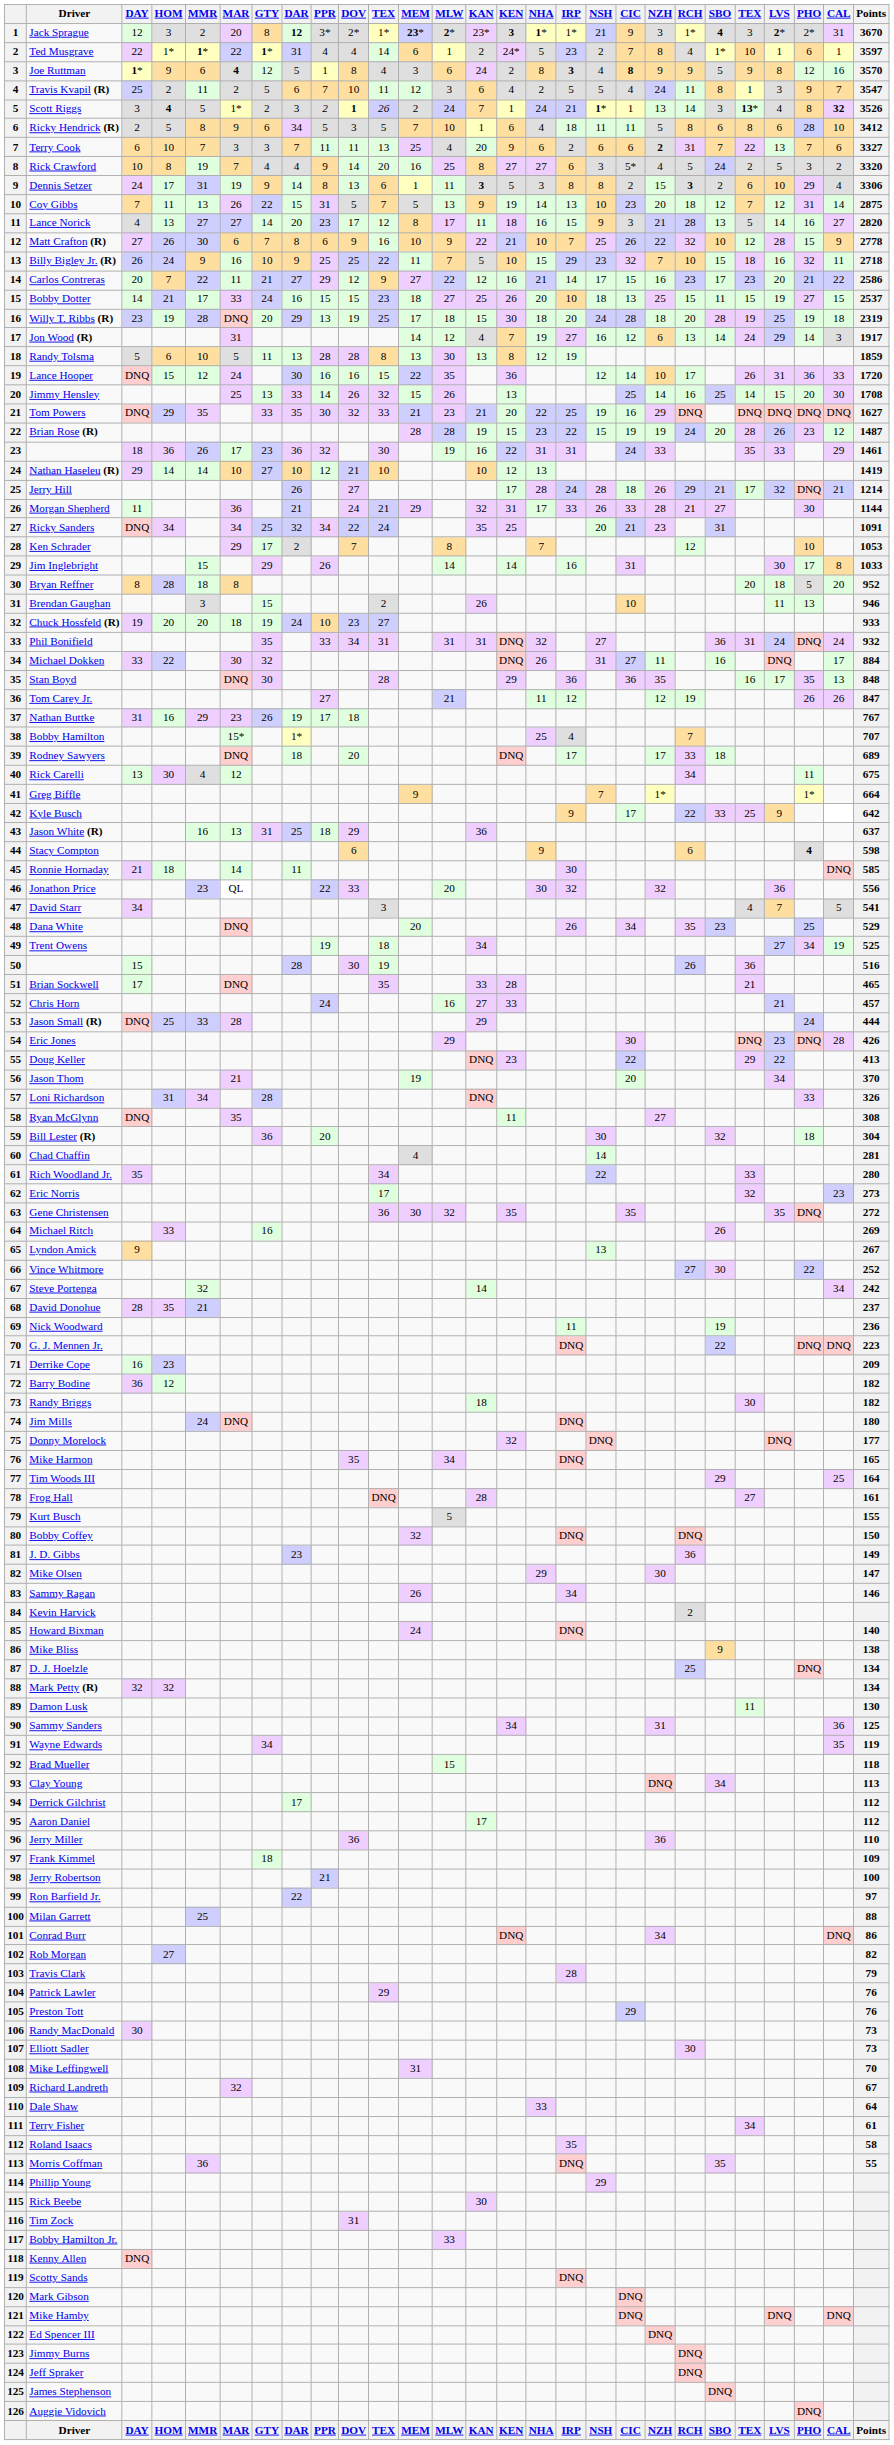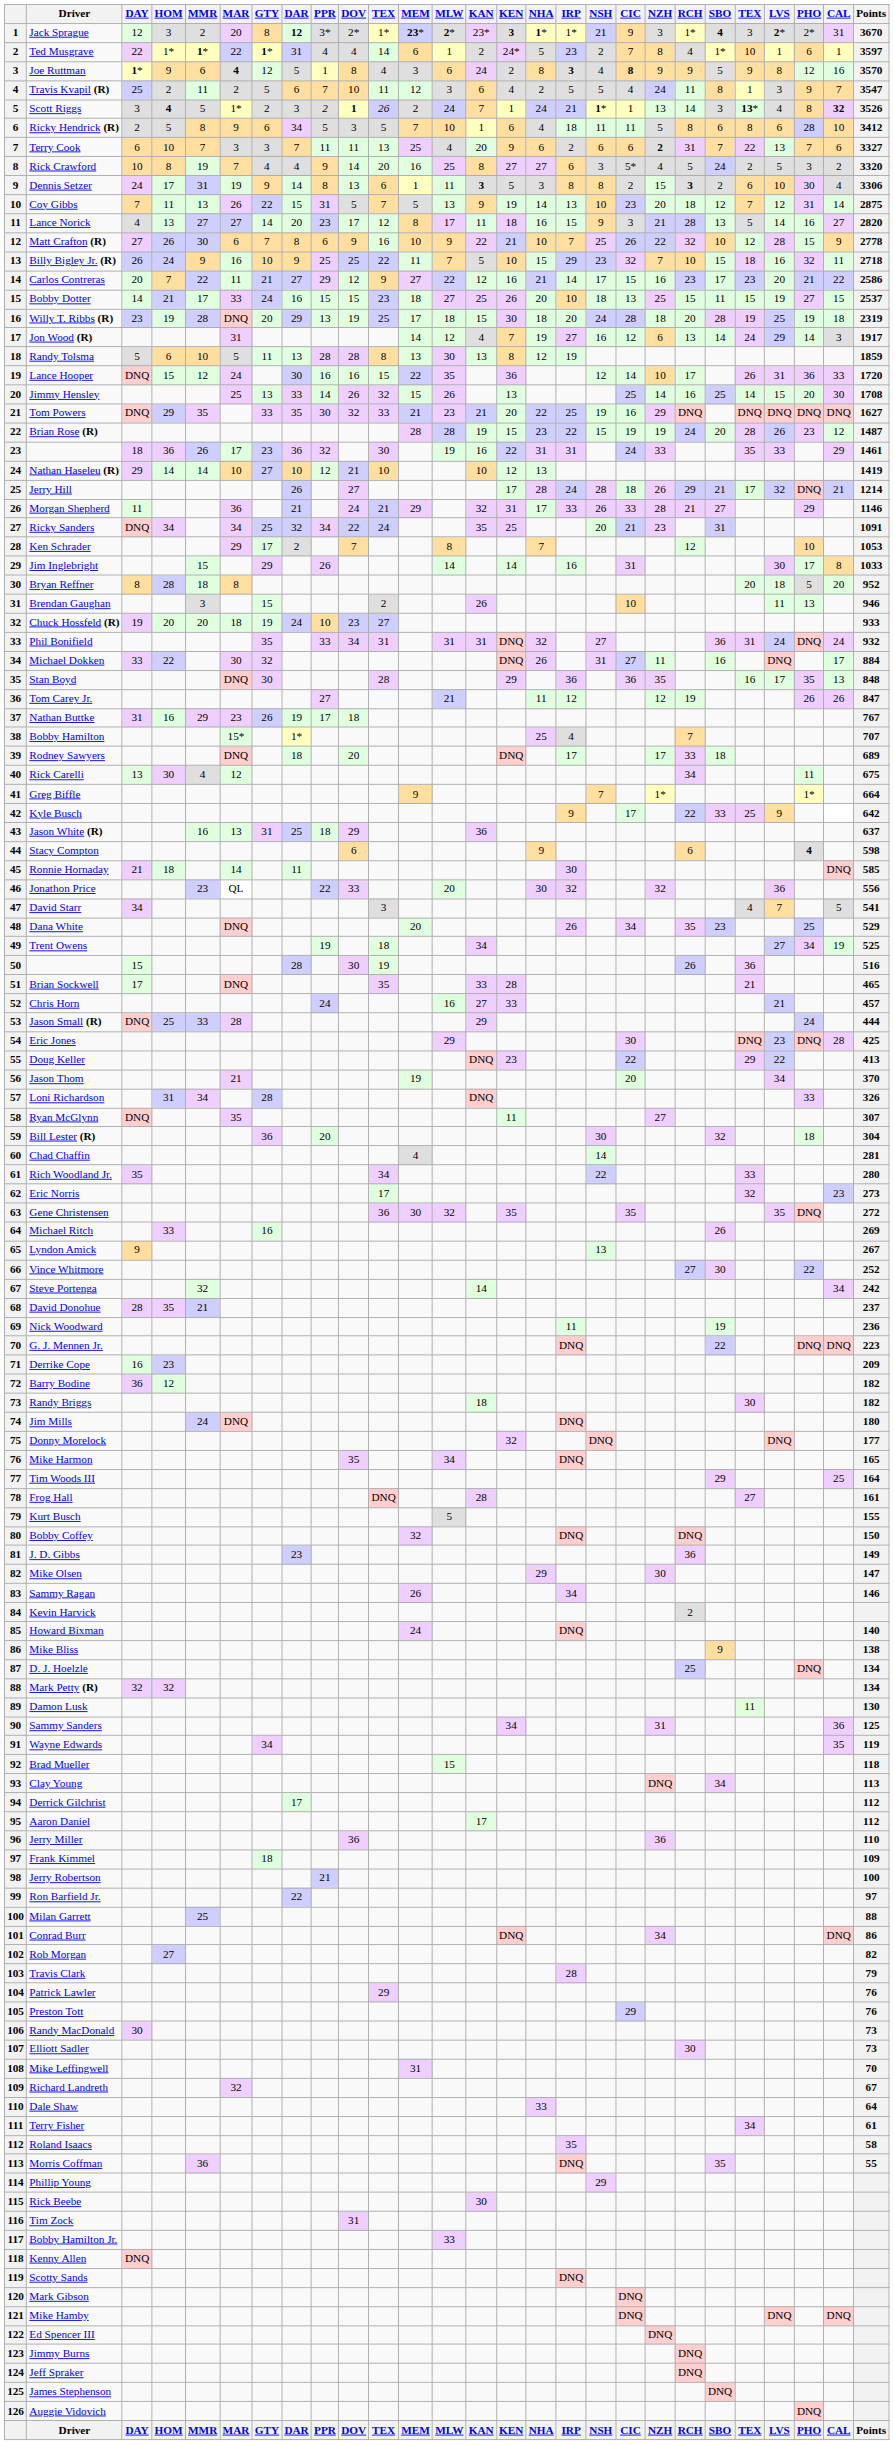Dennis Setzer | PHO: 29 -> 30
Morgan Shepherd | PHO: 30 -> 29
Morgan Shepherd | Points: 1144 -> 1146
Eric Jones | Points: 426 -> 425
Ryan McGlynn | Points: 308 -> 307
